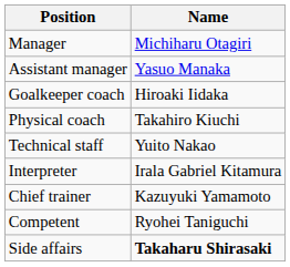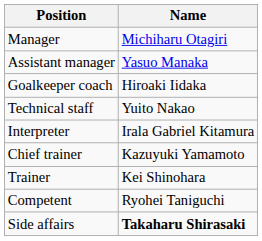- row: Physical coach | Takahiro Kiuchi
+ row: Trainer | Kei Shinohara
